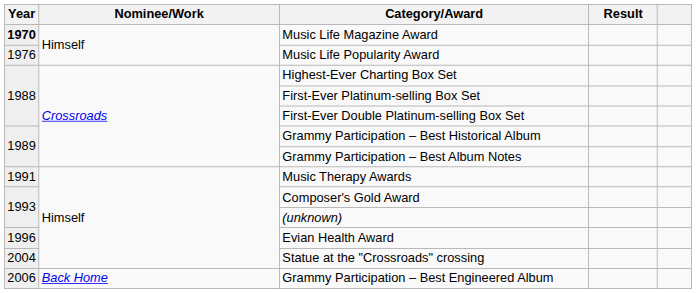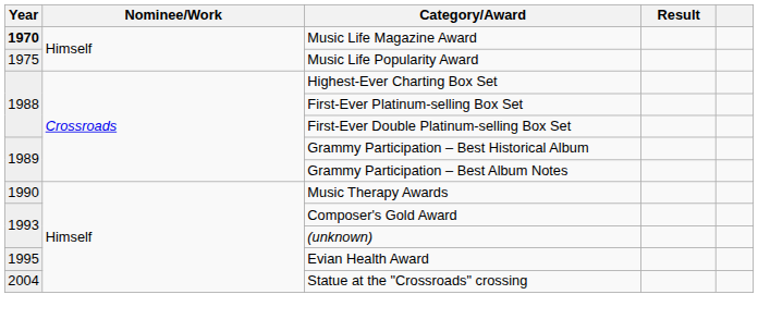Music Life Popularity Award | Year: 1976 -> 1975
Music Therapy Awards | Year: 1991 -> 1990
Evian Health Award | Year: 1996 -> 1995
- row: 2006 | Back Home | Grammy Participation – Best Engineered Album
